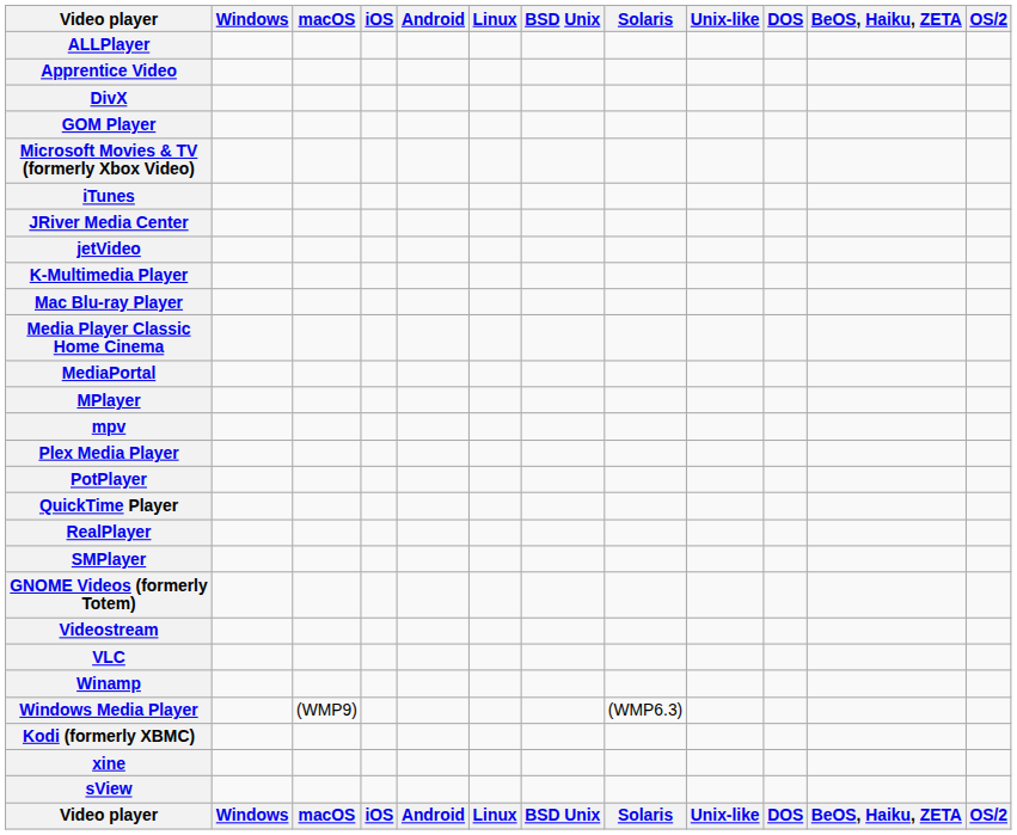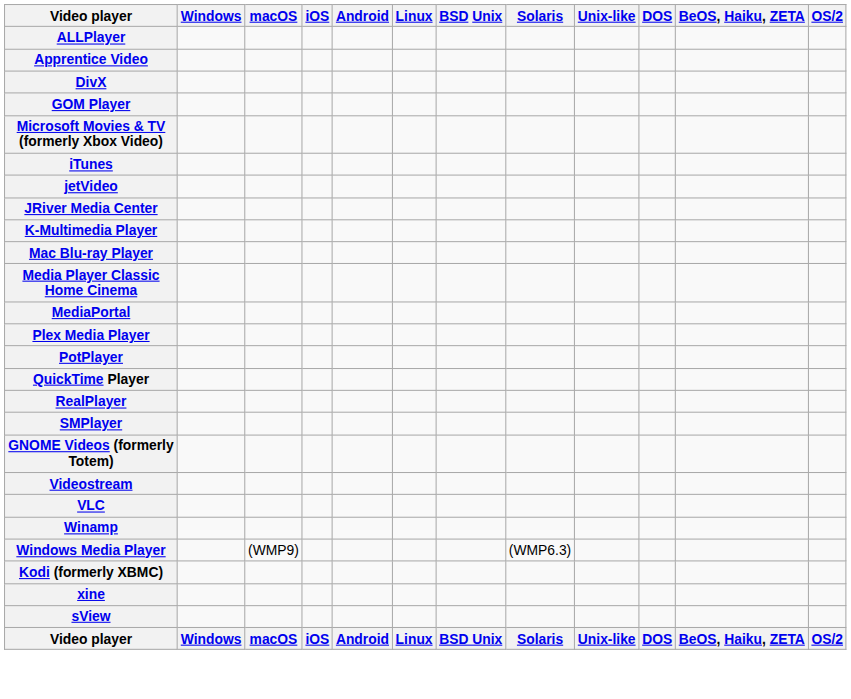rows swapped: jetVideo <-> JRiver Media Center
- row: MPlayer
- row: mpv
